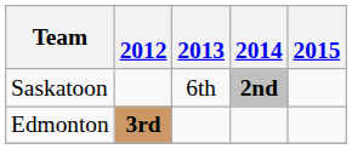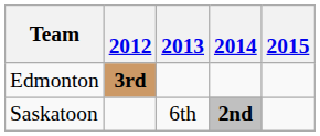rows swapped: Edmonton <-> Saskatoon
